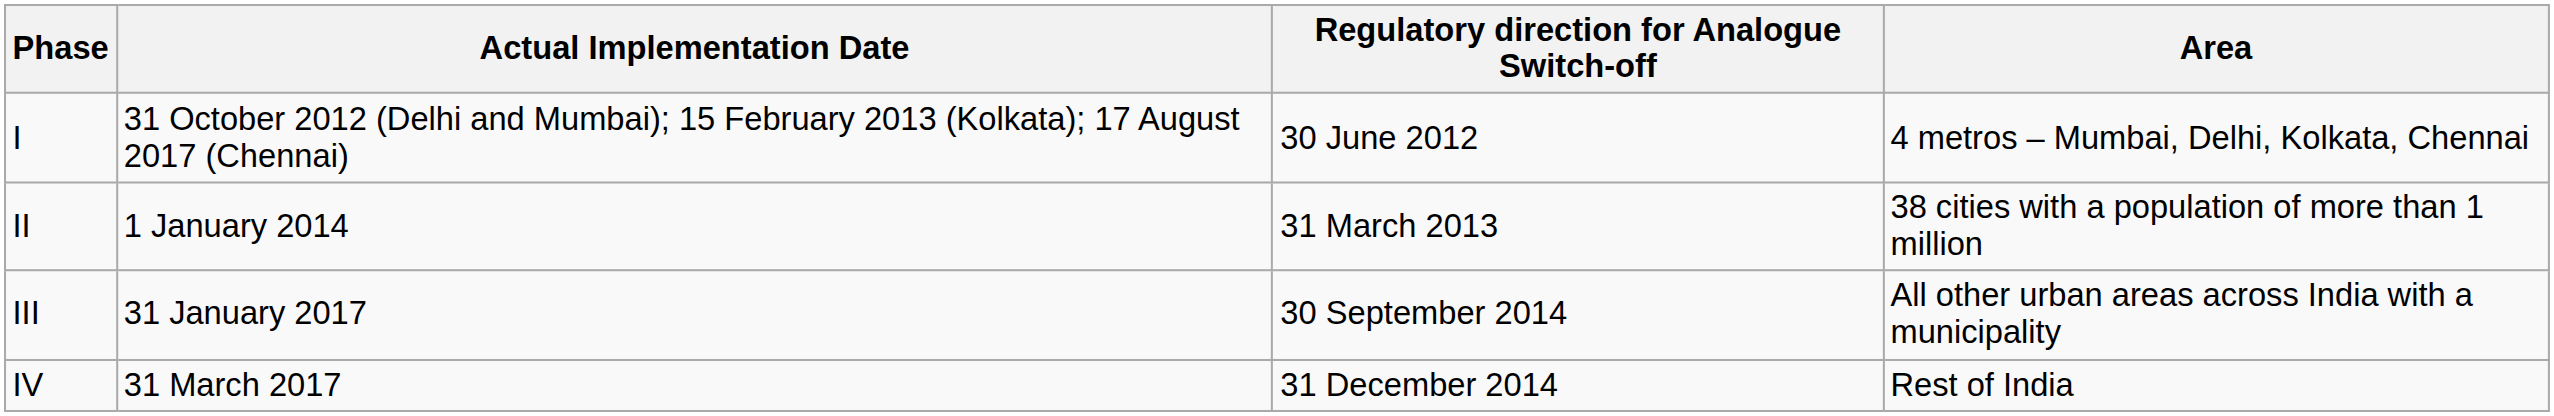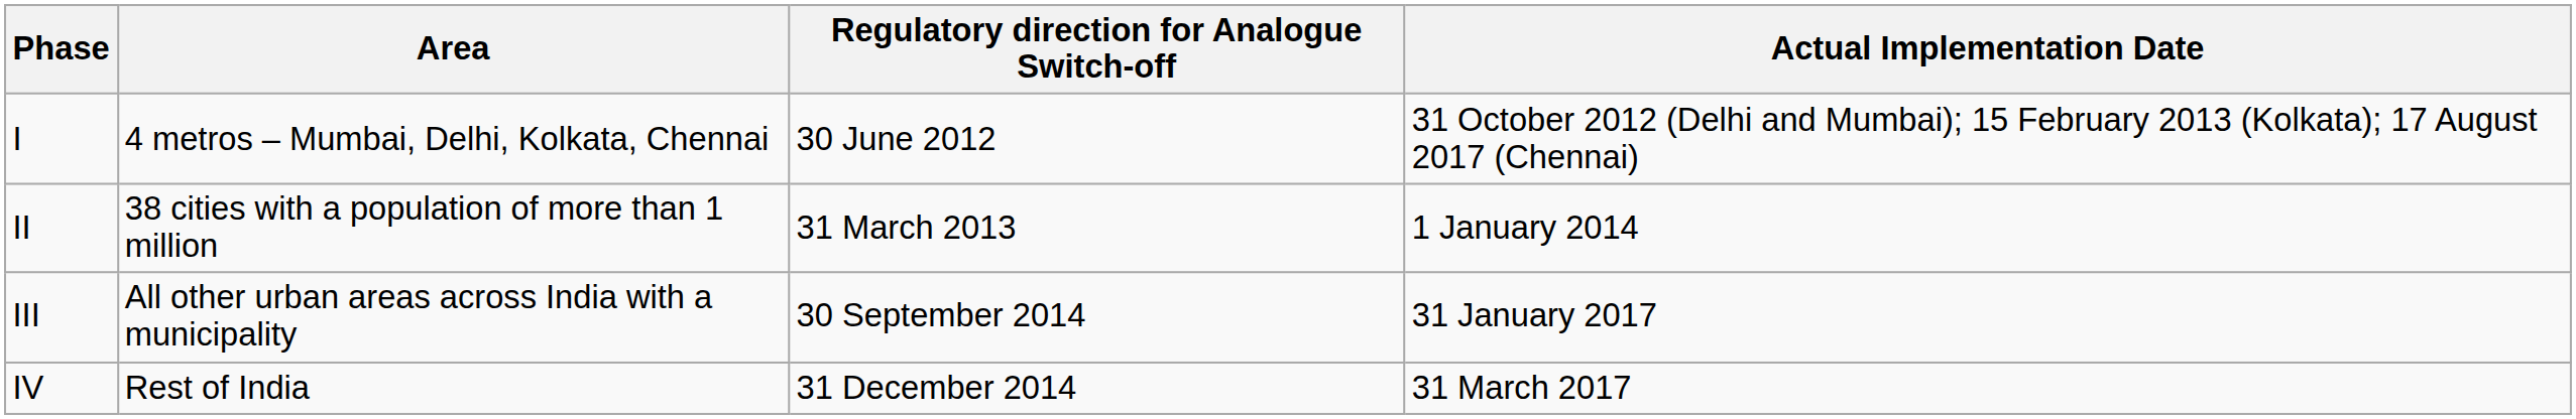columns swapped: Area <-> Actual Implementation Date
